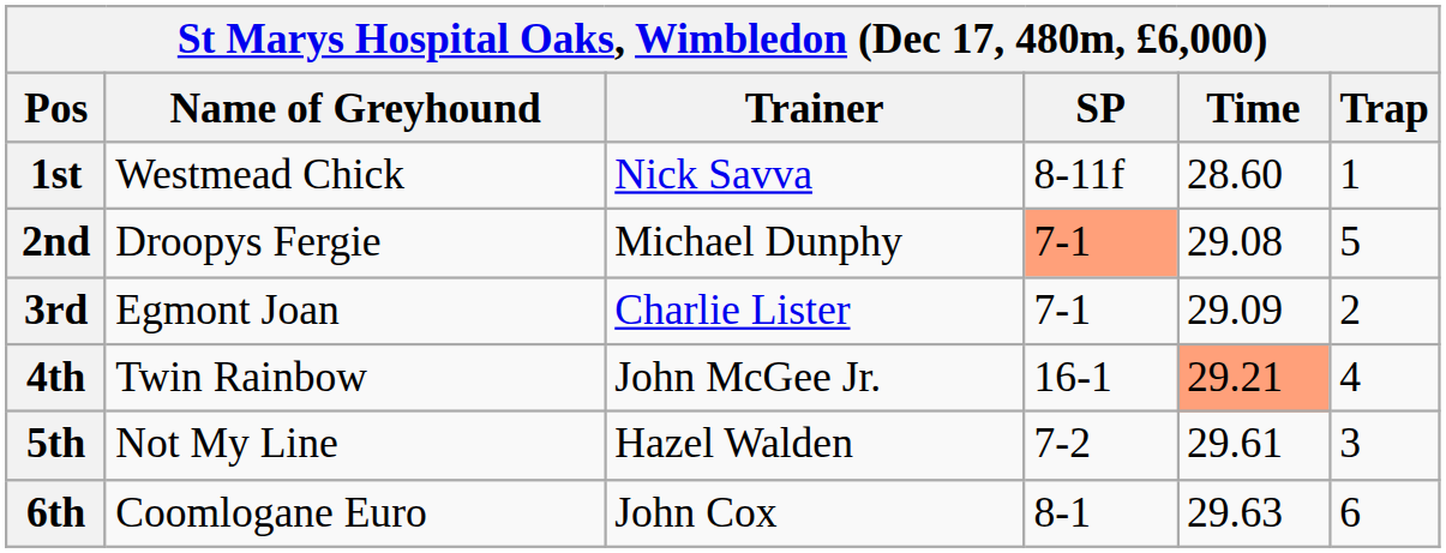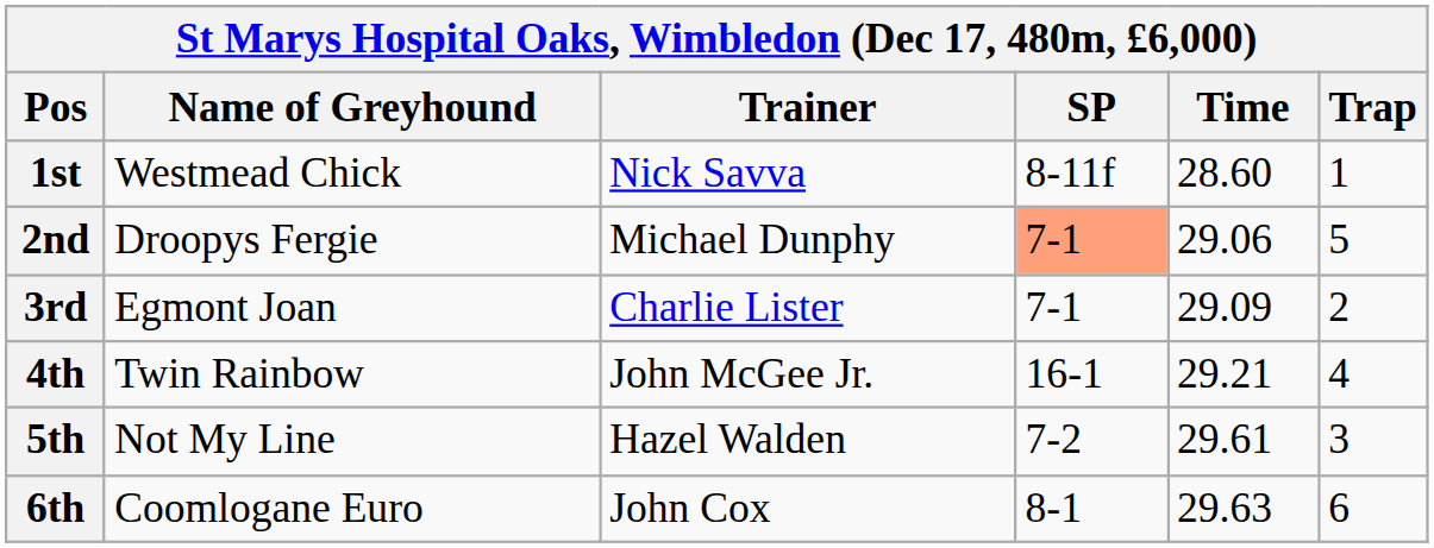2nd | Time: 29.08 -> 29.06
4th | Time: lightsalmon background -> no background
